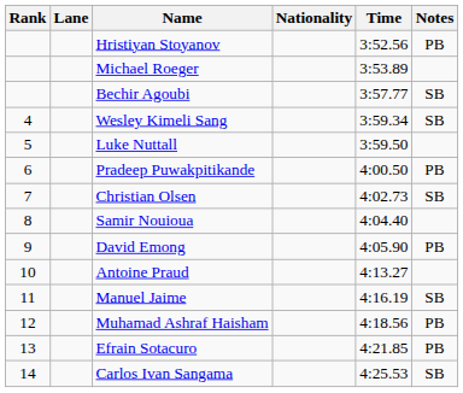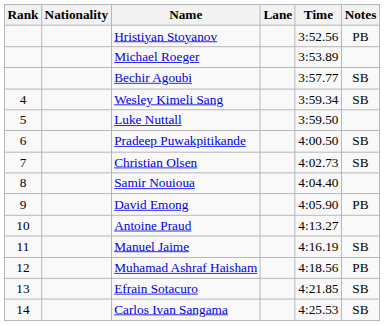columns swapped: Lane <-> Nationality
Pradeep Puwakpitikande | Notes: PB -> SB
Efrain Sotacuro | Notes: PB -> SB
